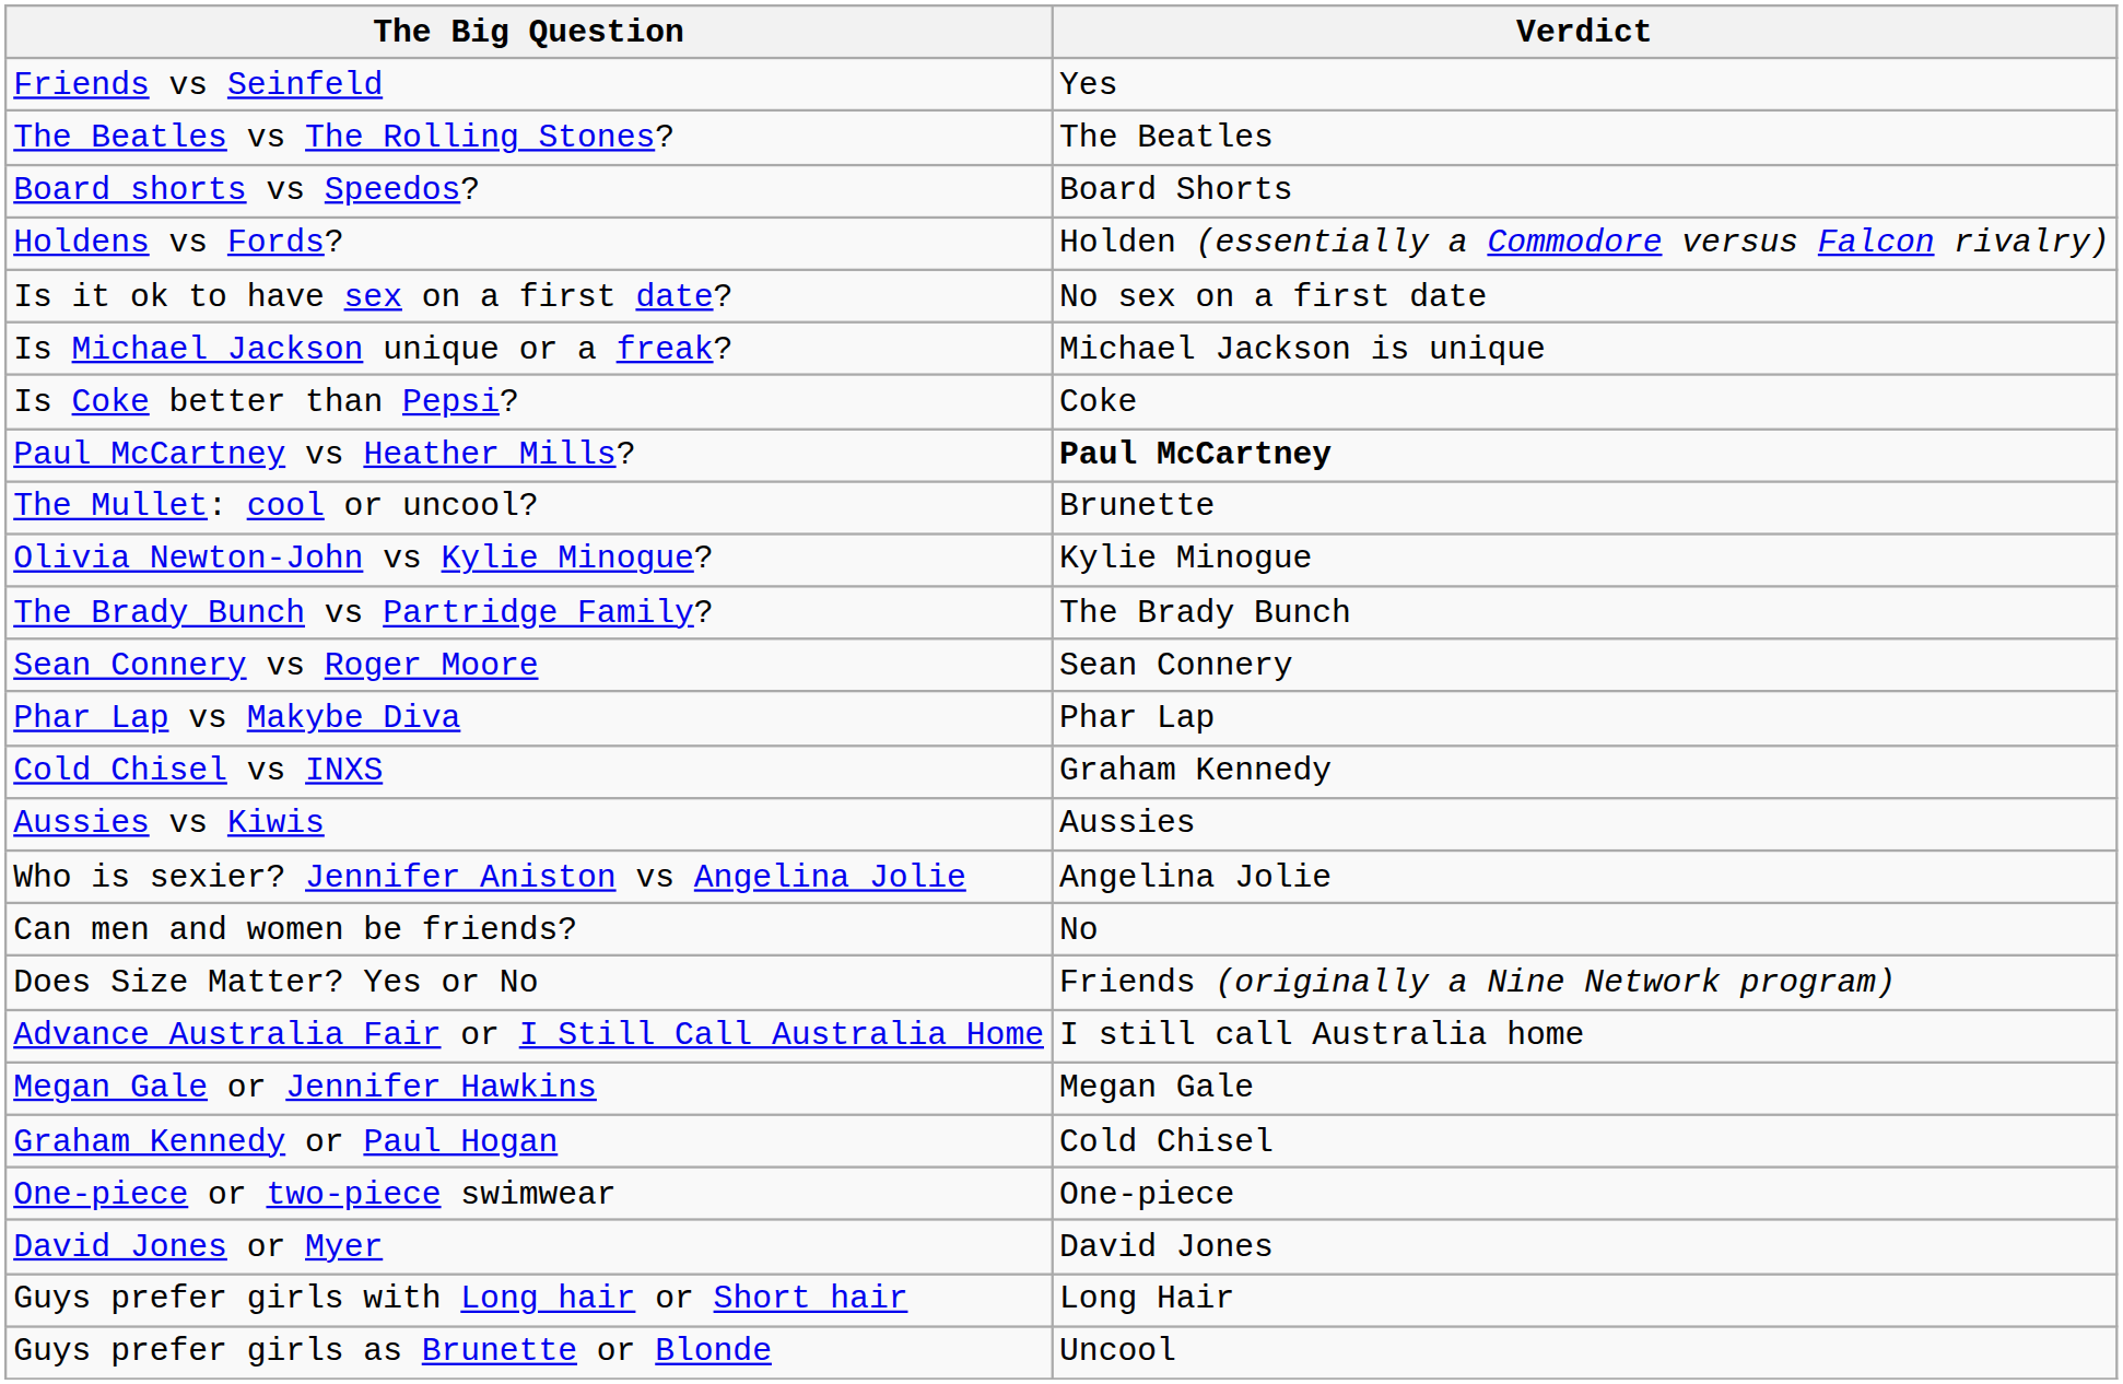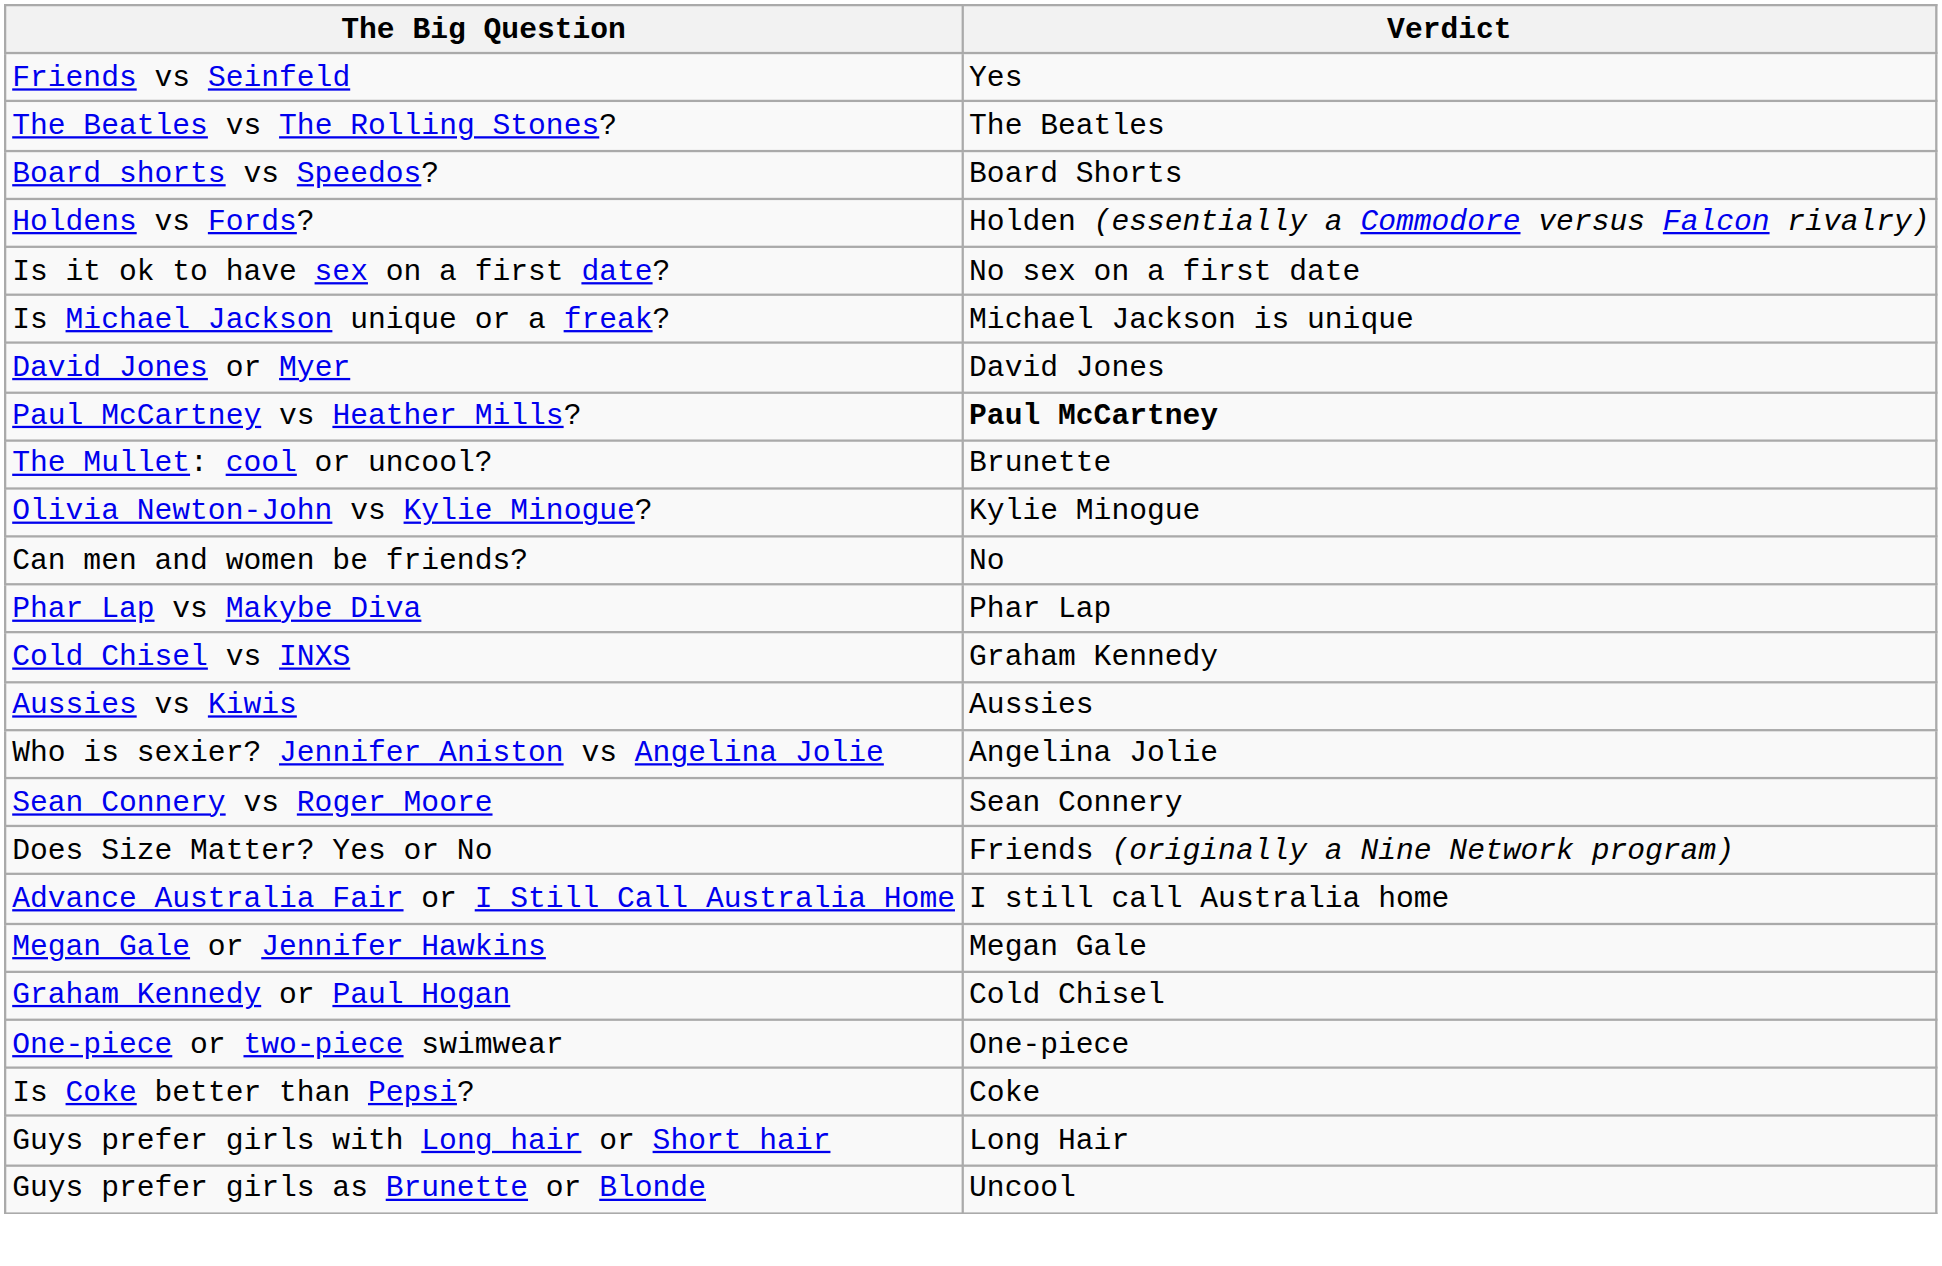rows swapped: Is Coke better than Pepsi? <-> David Jones or Myer
- row: The Brady Bunch vs Partridge Family? | The Brady Bunch
rows swapped: Can men and women be friends? <-> Sean Connery vs Roger Moore
